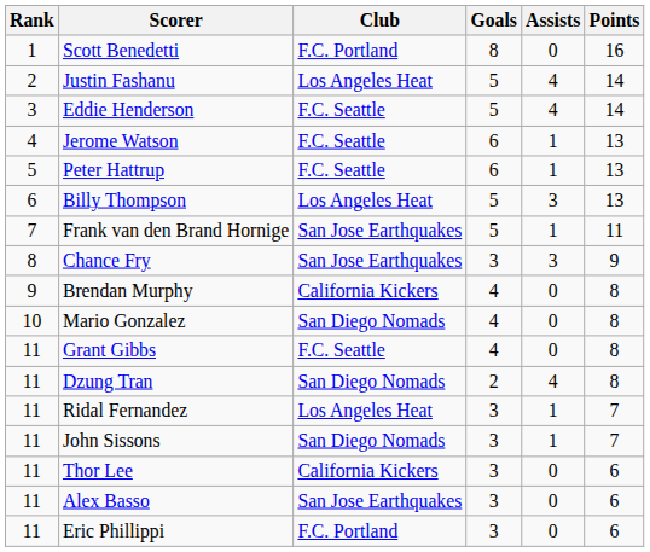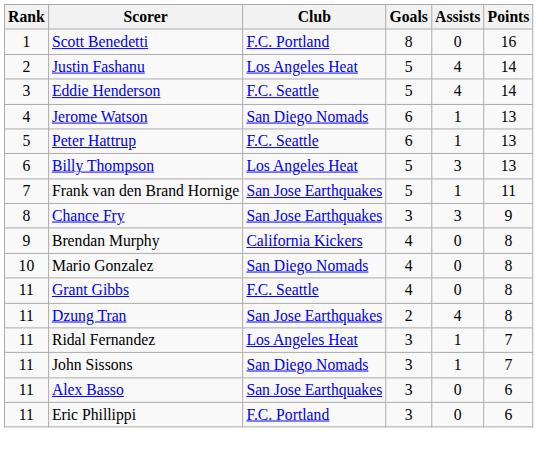Jerome Watson | Club: F.C. Seattle -> San Diego Nomads
Dzung Tran | Club: San Diego Nomads -> San Jose Earthquakes
- row: 11 | Thor Lee | California Kickers | 3 | 0 | 6
